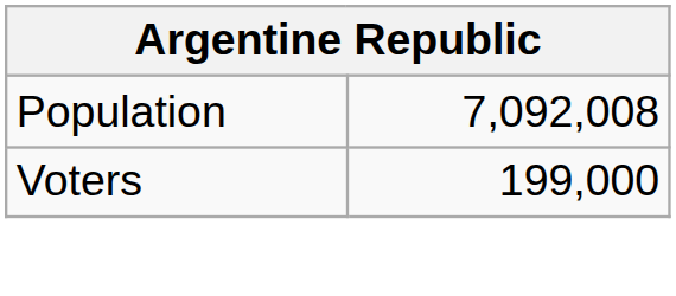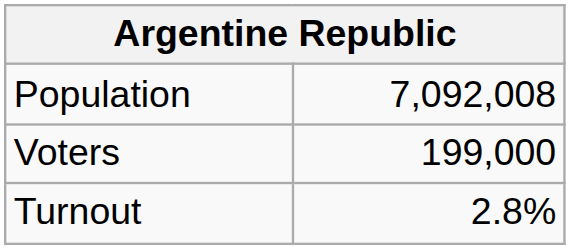+ row: Turnout | 2.8%
